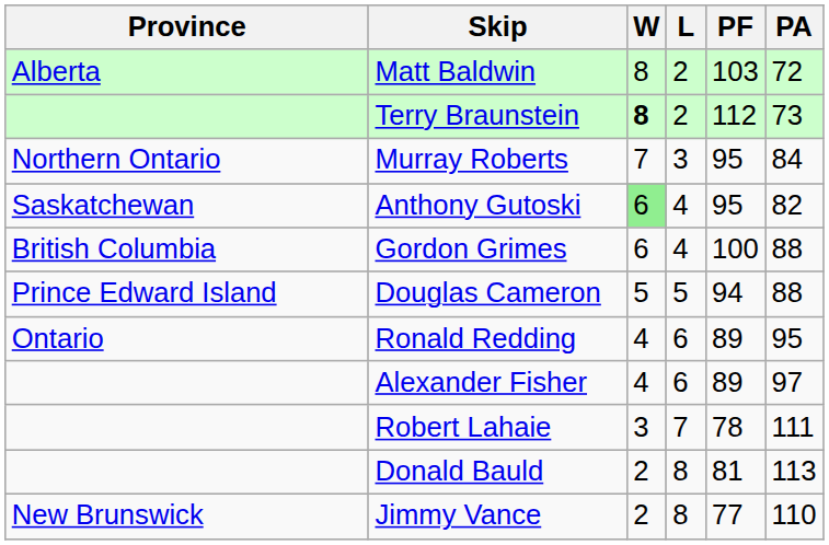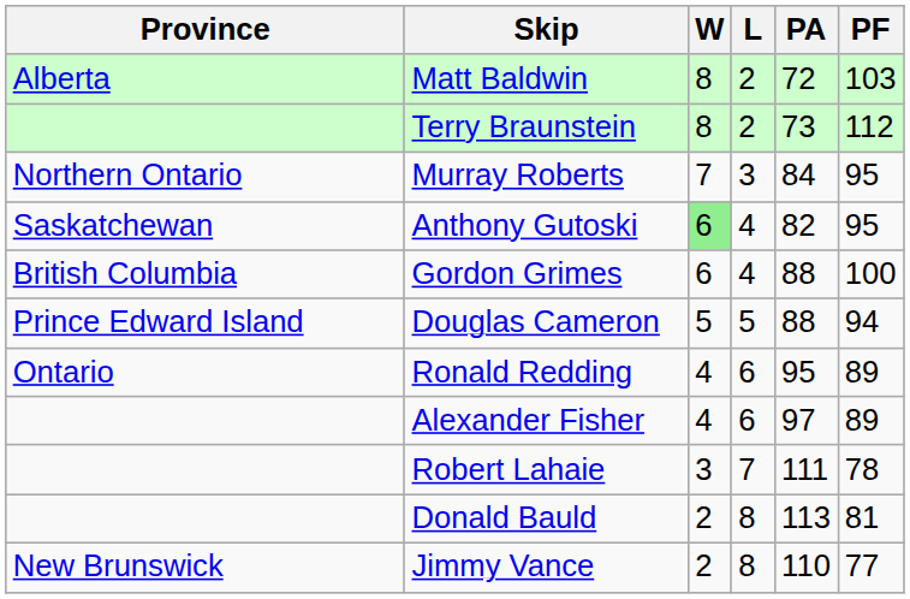columns swapped: PF <-> PA
Terry Braunstein | W: bold -> normal
